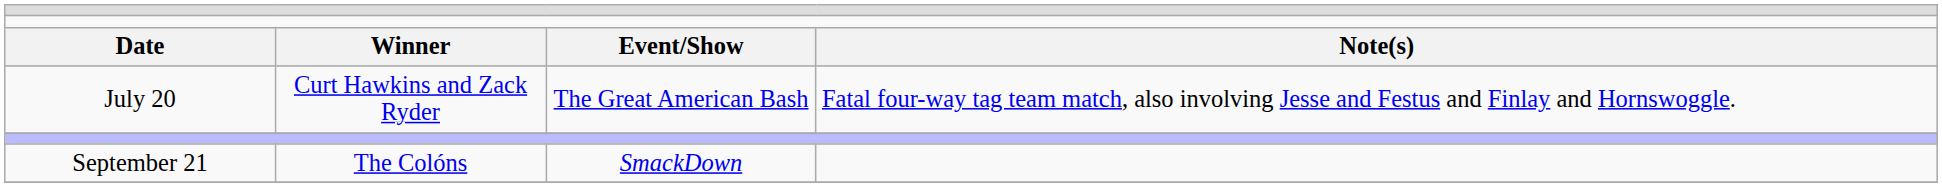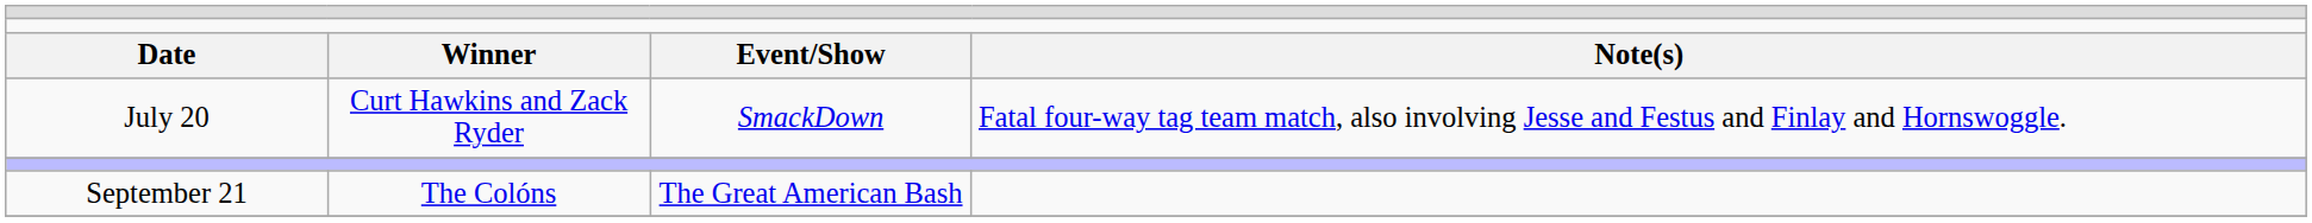July 20 | column 3: The Great American Bash -> SmackDown
September 21 | column 3: SmackDown -> The Great American Bash
